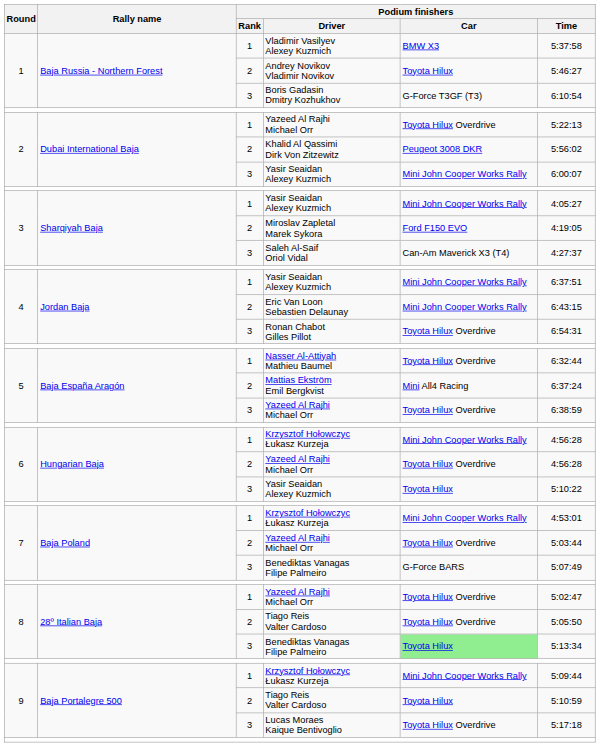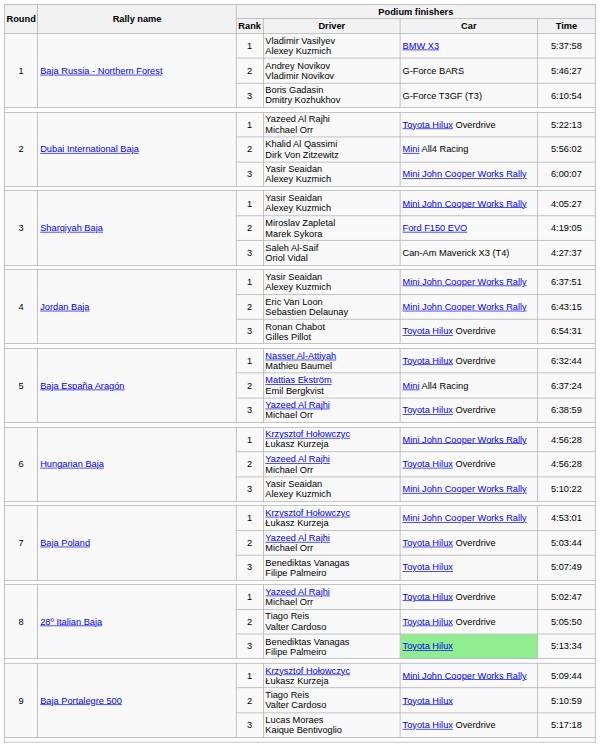Andrey Novikov Vladimir Novikov | Podium finishers / Car: Toyota Hilux -> G-Force BARS
Khalid Al Qassimi Dirk Von Zitzewitz | Podium finishers / Car: Peugeot 3008 DKR -> Mini All4 Racing
6 / Yasir Seaidan Alexey Kuzmich | Podium finishers / Car: Toyota Hilux -> Mini John Cooper Works Rally
7 / Benediktas Vanagas Filipe Palmeiro | Podium finishers / Car: G-Force BARS -> Toyota Hilux
